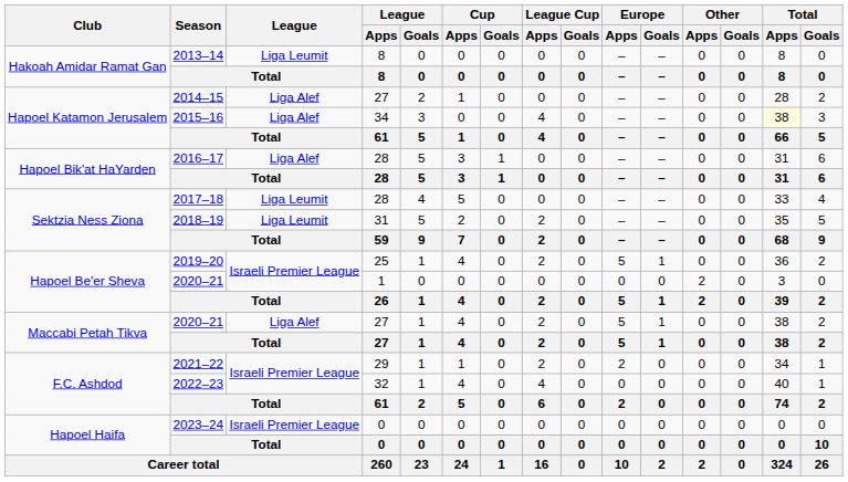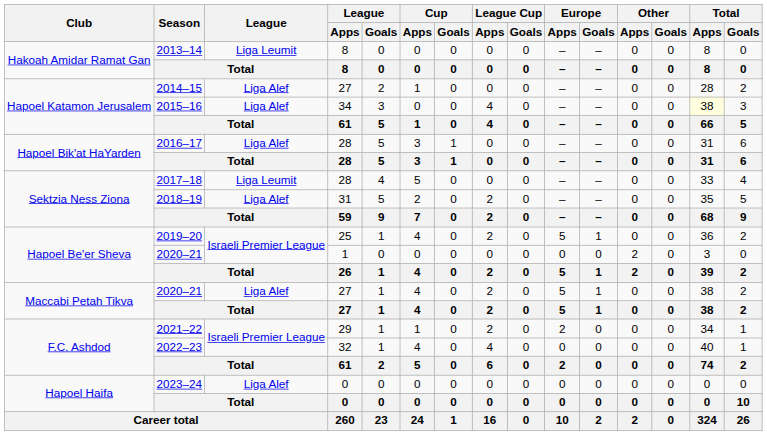2018–19 | League: Liga Leumit -> Liga Alef
2023–24 | League: Israeli Premier League -> Liga Alef
